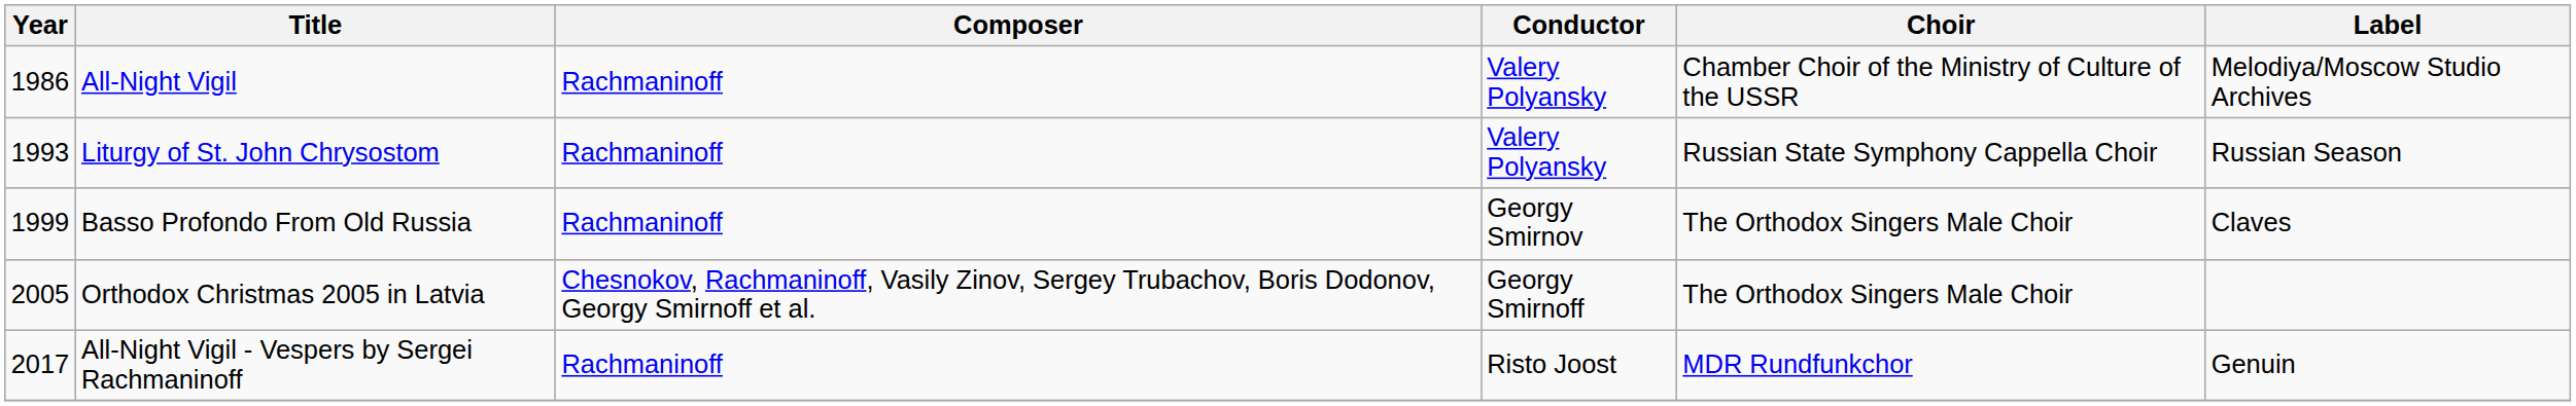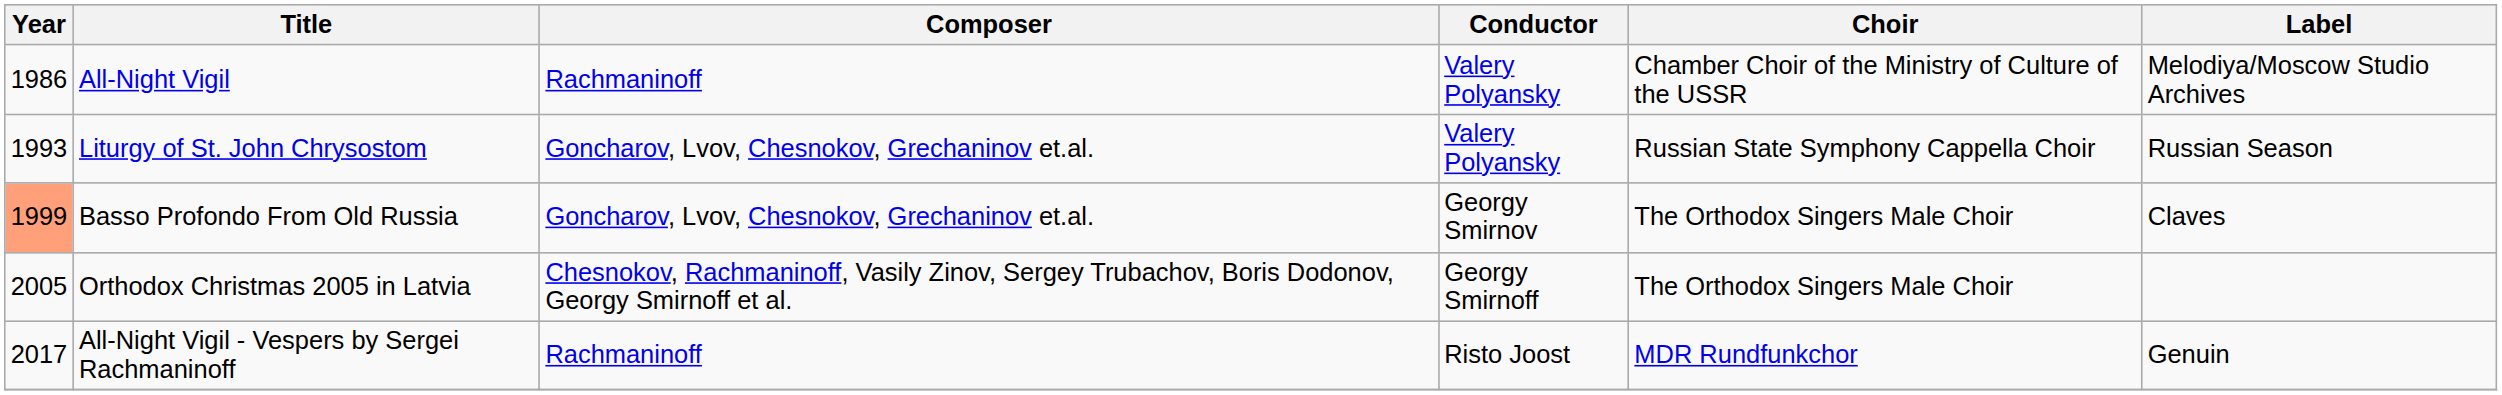Liturgy of St. John Chrysostom | Composer: Rachmaninoff -> Goncharov, Lvov, Chesnokov, Grechaninov et.al.
Basso Profondo From Old Russia | Year: no background -> lightsalmon background
Basso Profondo From Old Russia | Composer: Rachmaninoff -> Goncharov, Lvov, Chesnokov, Grechaninov et.al.
